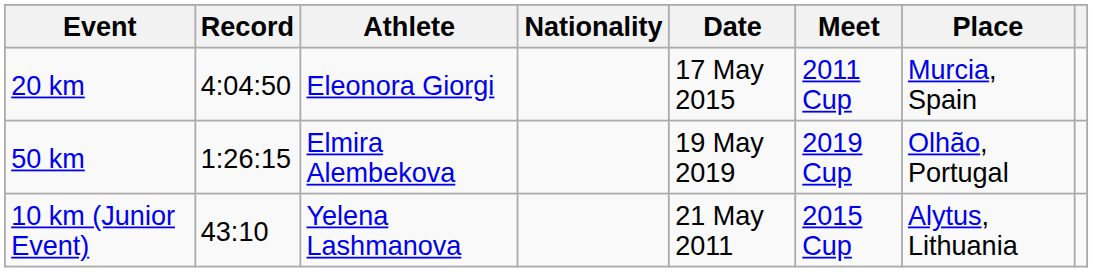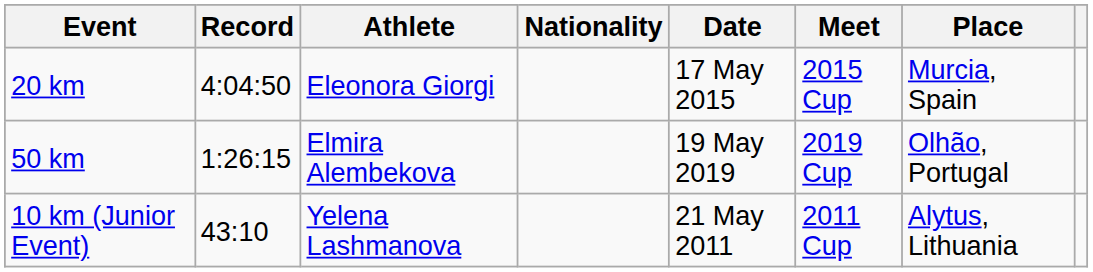20 km | Meet: 2011 Cup -> 2015 Cup
10 km (Junior Event) | Meet: 2015 Cup -> 2011 Cup
